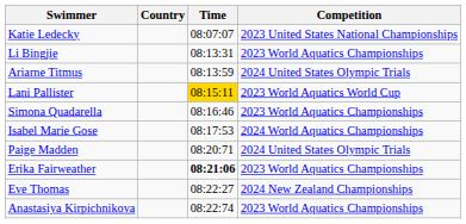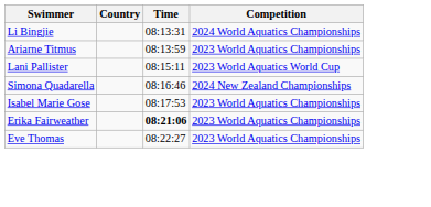- row: Katie Ledecky | 08:07:07 | 2023 United States National Championships
Li Bingjie | Competition: 2023 World Aquatics Championships -> 2024 World Aquatics Championships
Ariarne Titmus | Competition: 2024 United States Olympic Trials -> 2023 World Aquatics Championships
Lani Pallister | Time: gold background -> no background
Simona Quadarella | Competition: 2023 World Aquatics Championships -> 2024 New Zealand Championships
Isabel Marie Gose | Competition: 2024 World Aquatics Championships -> 2023 World Aquatics Championships
- row: Paige Madden | 08:20:71 | 2024 United States Olympic Trials
Eve Thomas | Competition: 2024 New Zealand Championships -> 2023 World Aquatics Championships
- row: Anastasiya Kirpichnikova | 08:22:74 | 2023 World Aquatics Championships
